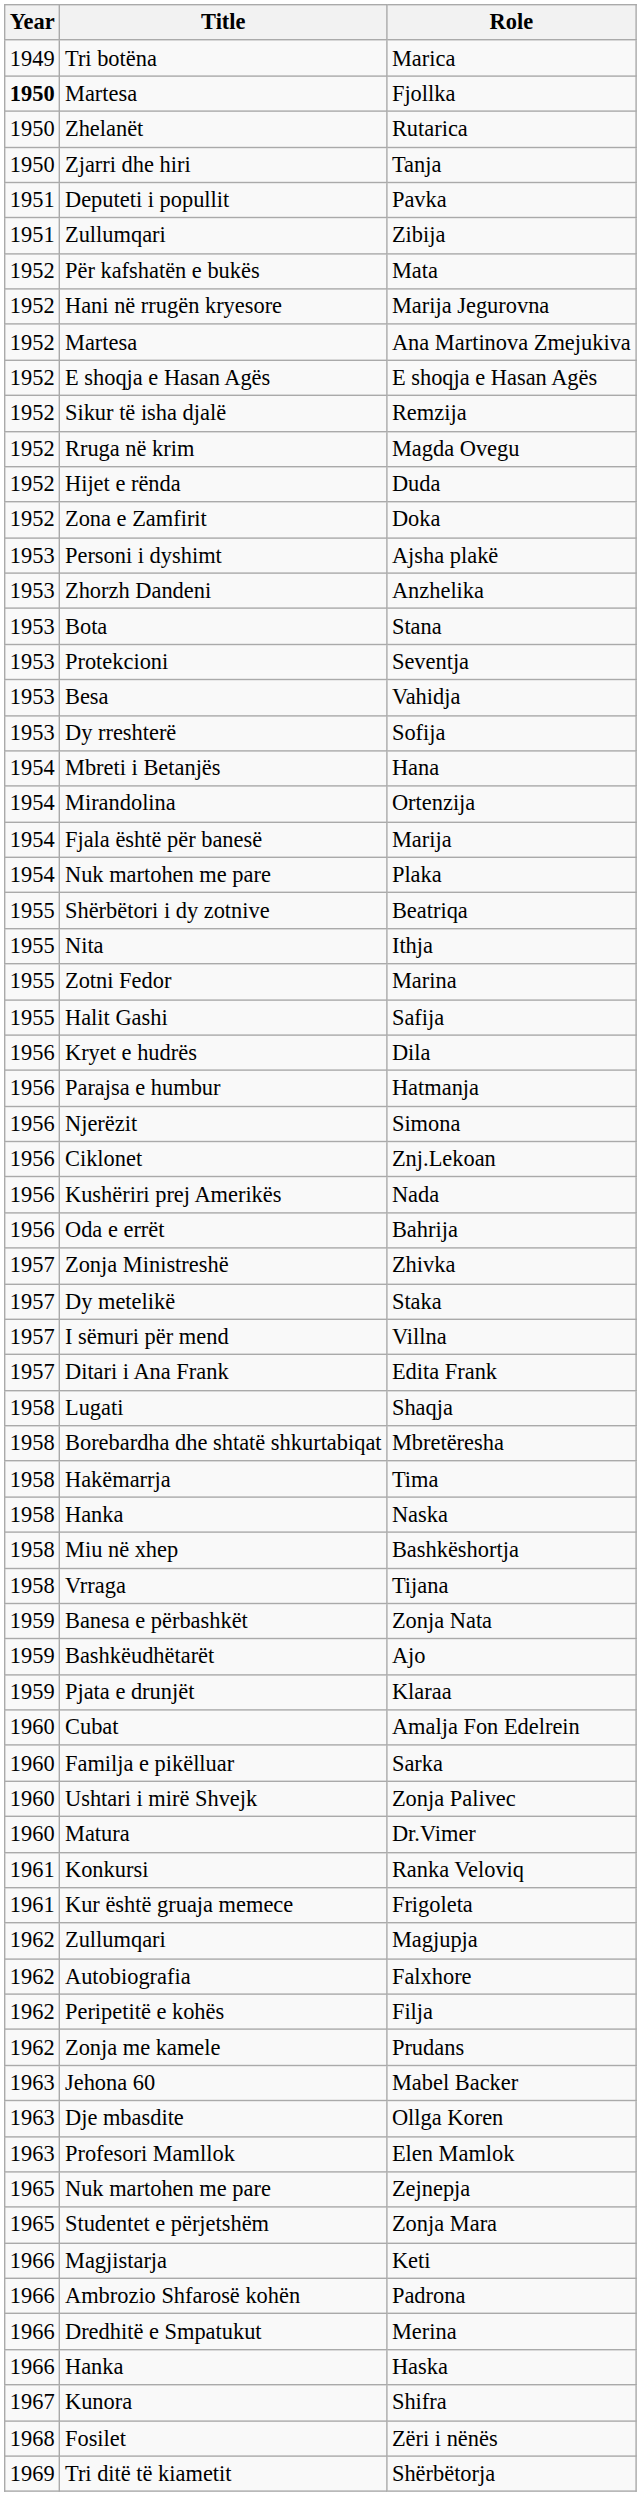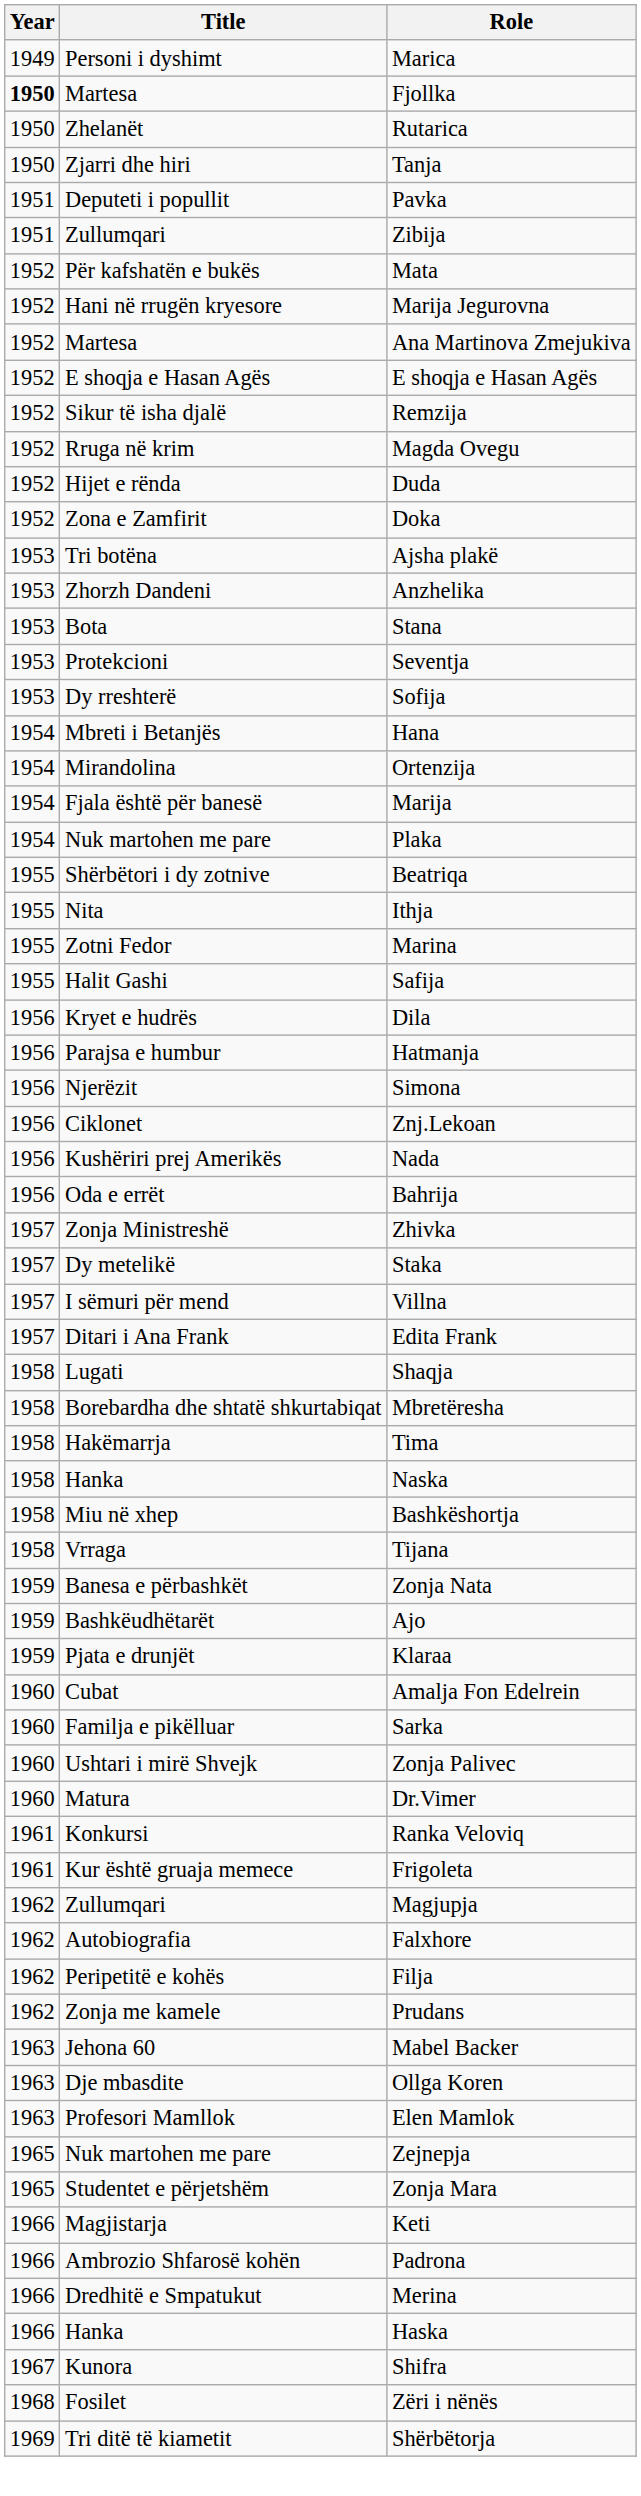Marica | Title: Tri botëna -> Personi i dyshimt
Ajsha plakë | Title: Personi i dyshimt -> Tri botëna
- row: 1953 | Besa | Vahidja
